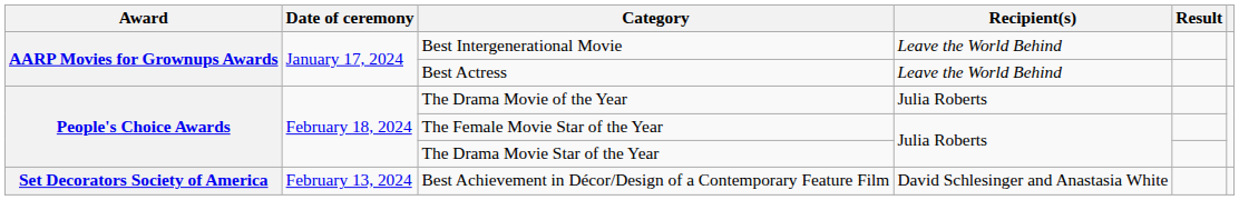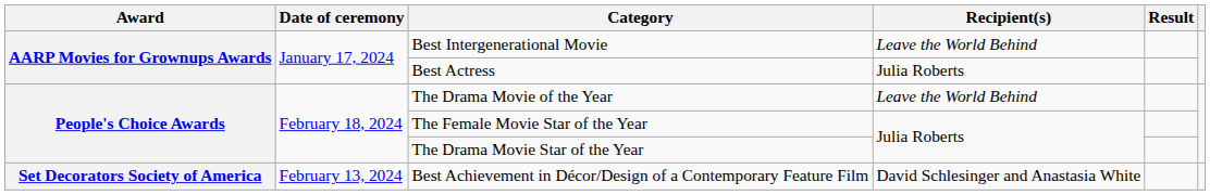Best Actress | Recipient(s): Leave the World Behind -> Julia Roberts
The Drama Movie of the Year | Recipient(s): Julia Roberts -> Leave the World Behind
